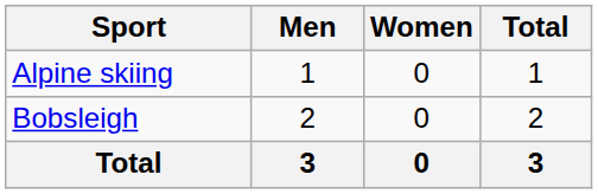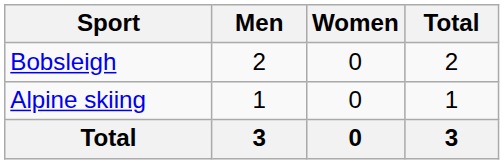rows swapped: Alpine skiing <-> Bobsleigh
